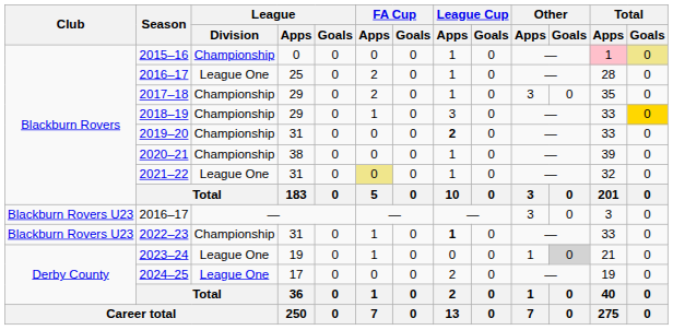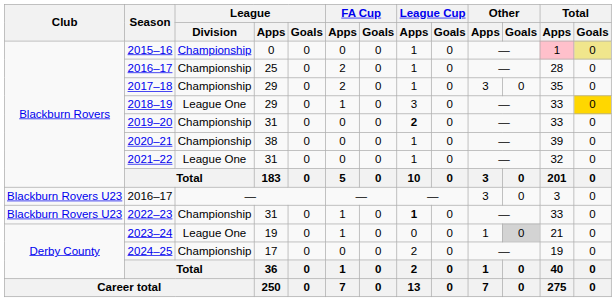2016–17 / 25 | League / Division: League One -> Championship
2018–19 | League / Division: Championship -> League One
2021–22 | FA Cup / Apps: khaki background -> no background
2024–25 | League / Division: League One -> Championship
